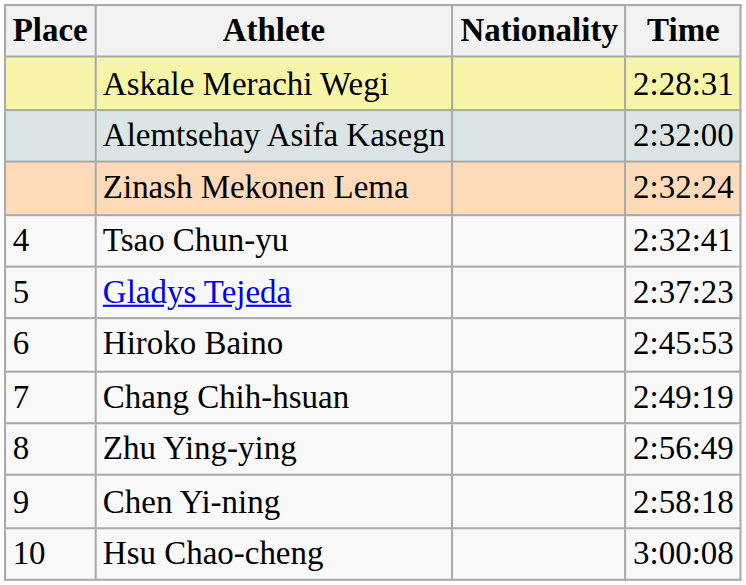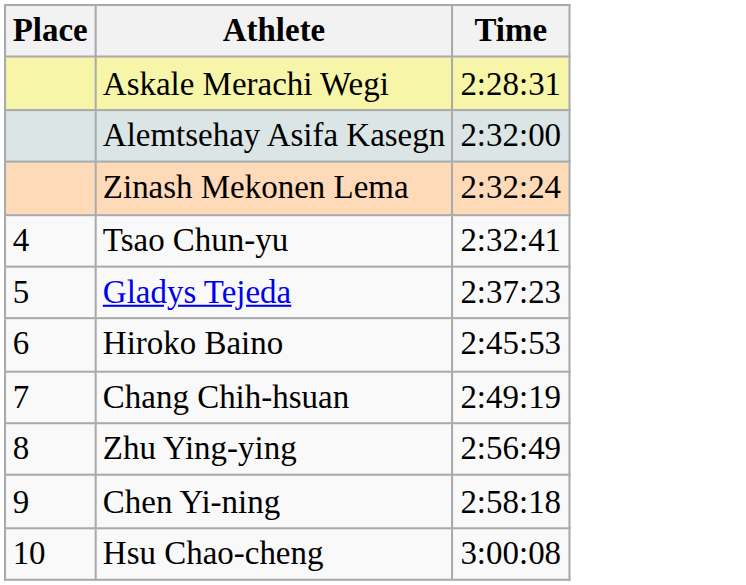- column: Nationality
